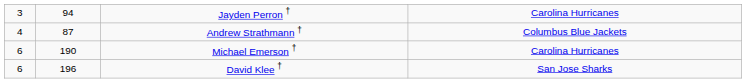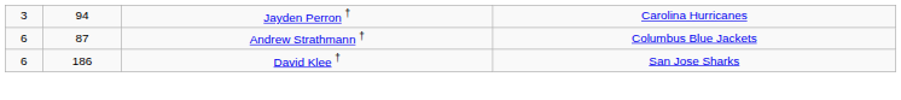Andrew Strathmann † | column 1: 4 -> 6
- row: 6 | 190 | Michael Emerson † | Carolina Hurricanes
David Klee † | column 2: 196 -> 186
